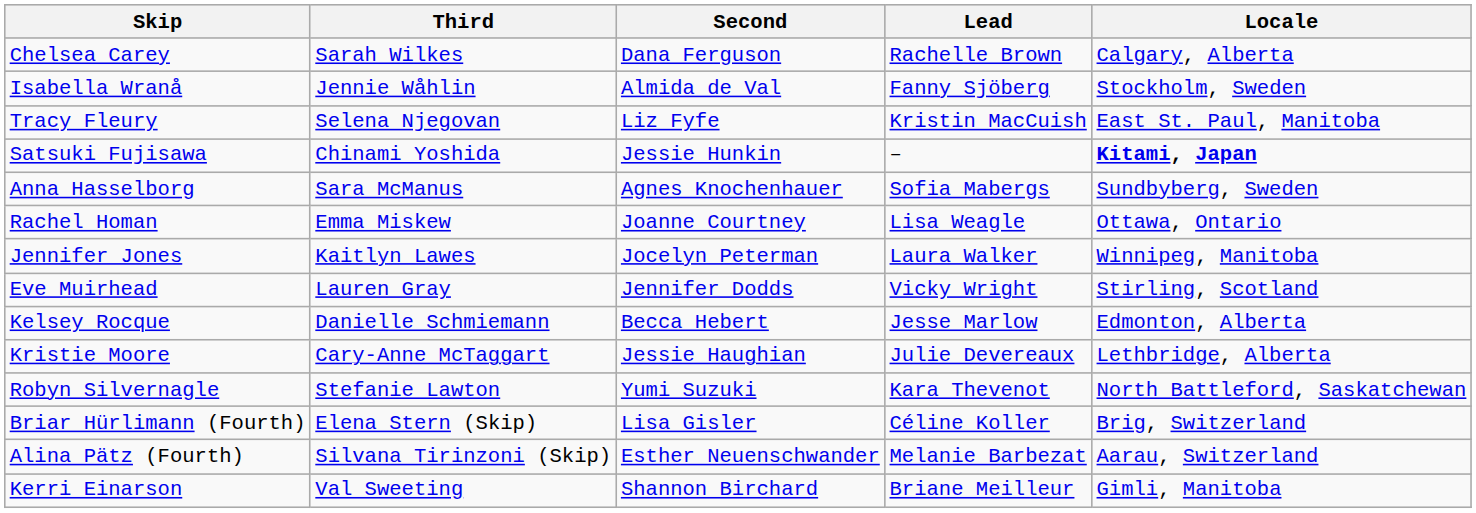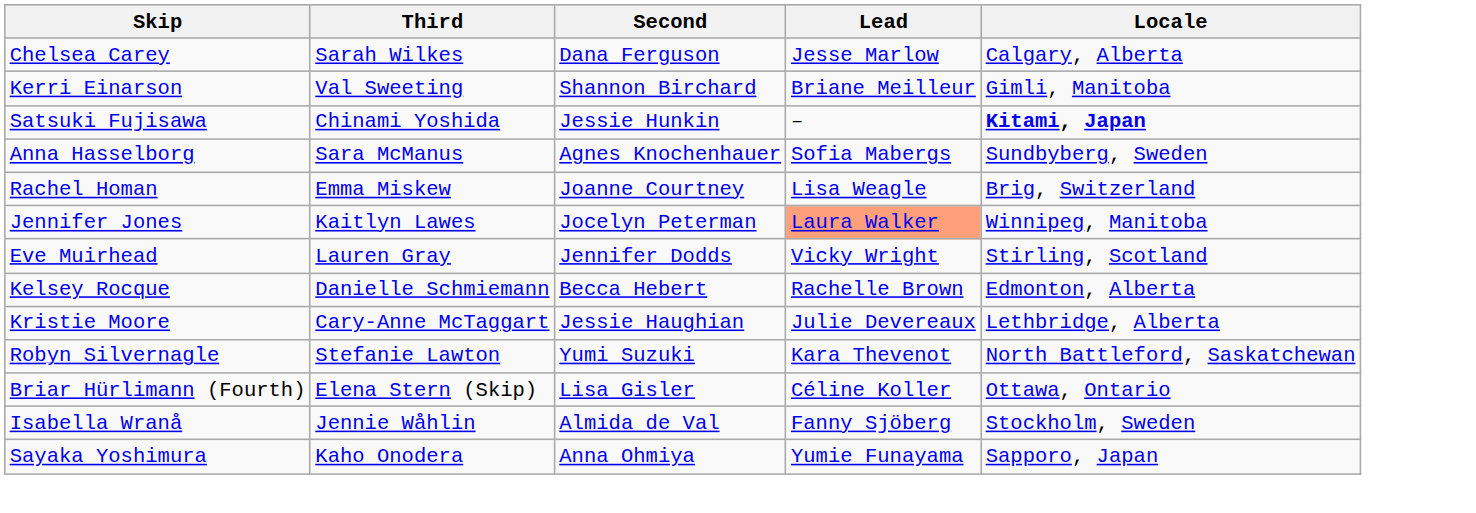Chelsea Carey | Lead: Rachelle Brown -> Jesse Marlow
rows swapped: Kerri Einarson <-> Isabella Wranå
- row: Tracy Fleury | Selena Njegovan | Liz Fyfe | Kristin MacCuish | East St. Paul, Manitoba
Rachel Homan | Locale: Ottawa, Ontario -> Brig, Switzerland
Jennifer Jones | Lead: no background -> lightsalmon background
Kelsey Rocque | Lead: Jesse Marlow -> Rachelle Brown
Briar Hürlimann (Fourth) | Locale: Brig, Switzerland -> Ottawa, Ontario
- row: Alina Pätz (Fourth) | Silvana Tirinzoni (Skip) | Esther Neuenschwander | Melanie Barbezat | Aarau, Switzerland
+ row: Sayaka Yoshimura | Kaho Onodera | Anna Ohmiya | Yumie Funayama | Sapporo, Japan
